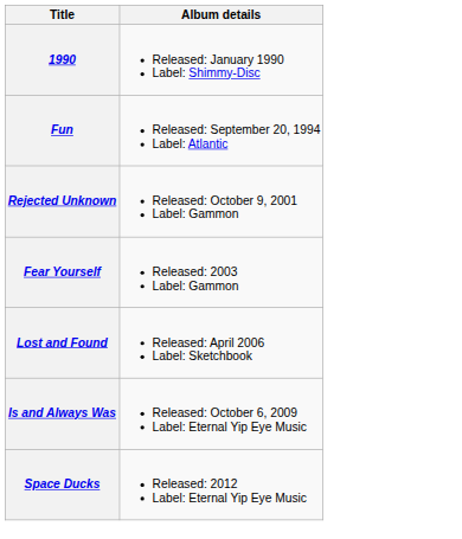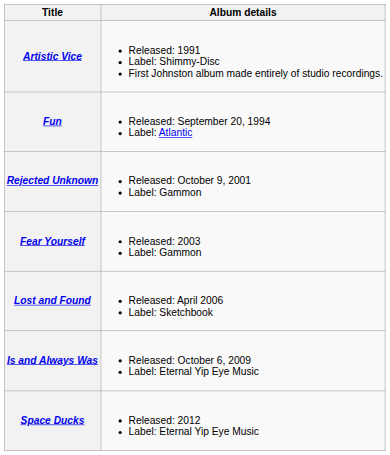- row: 1990 | Released: January 1990 Label: Shimmy-Disc
+ row: Artistic Vice | Released: 1991 Label: Shimmy-Disc First Johnston album made entirely of studio recordings.
